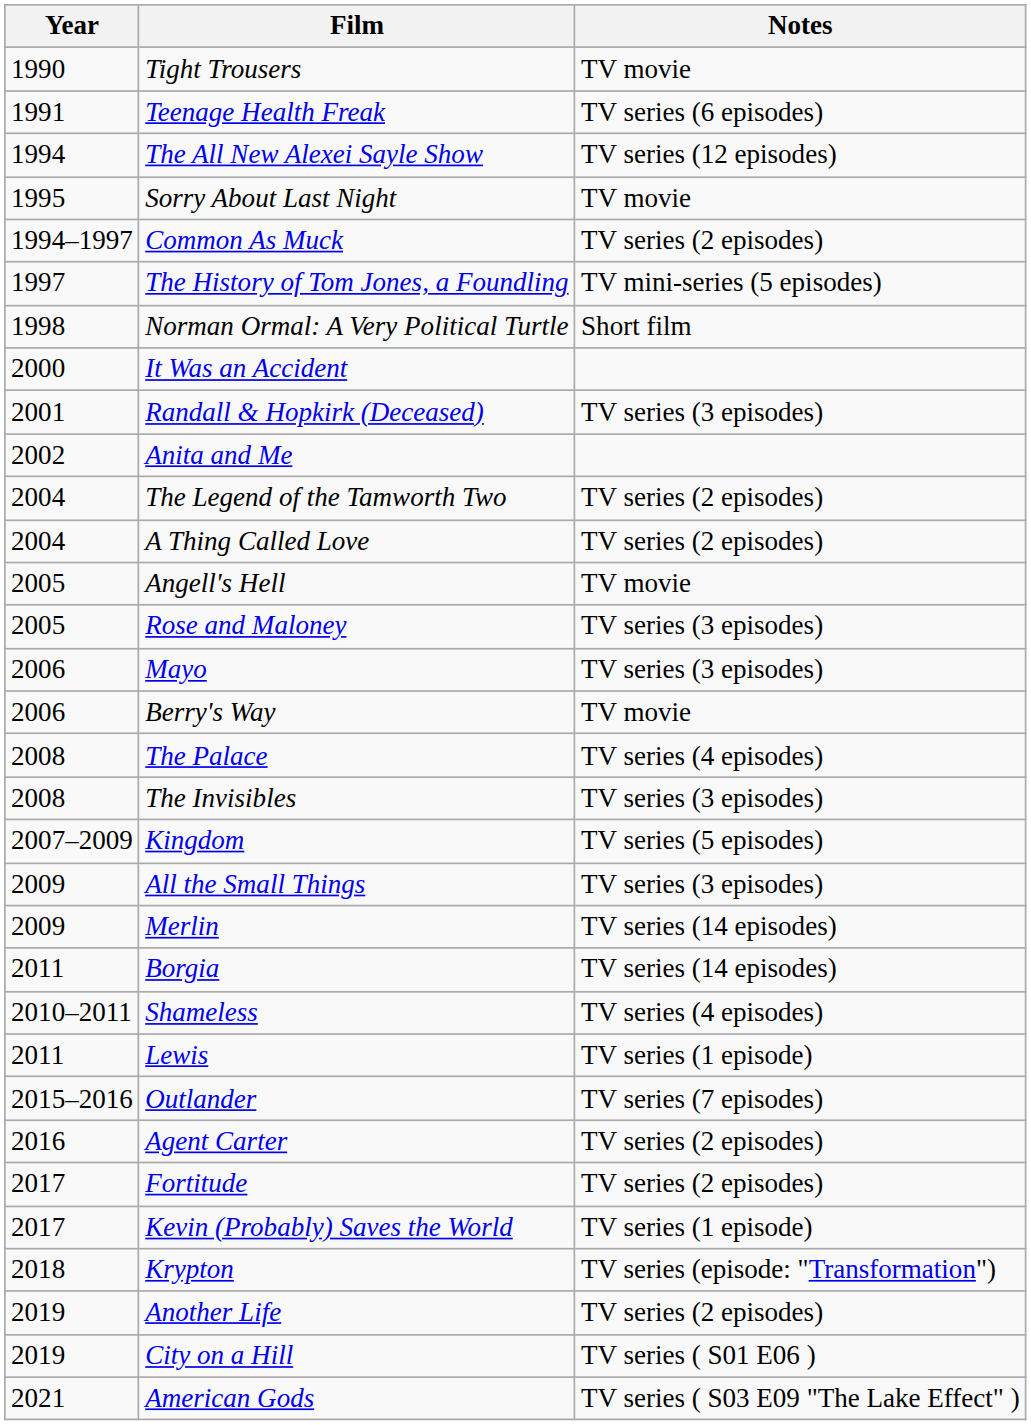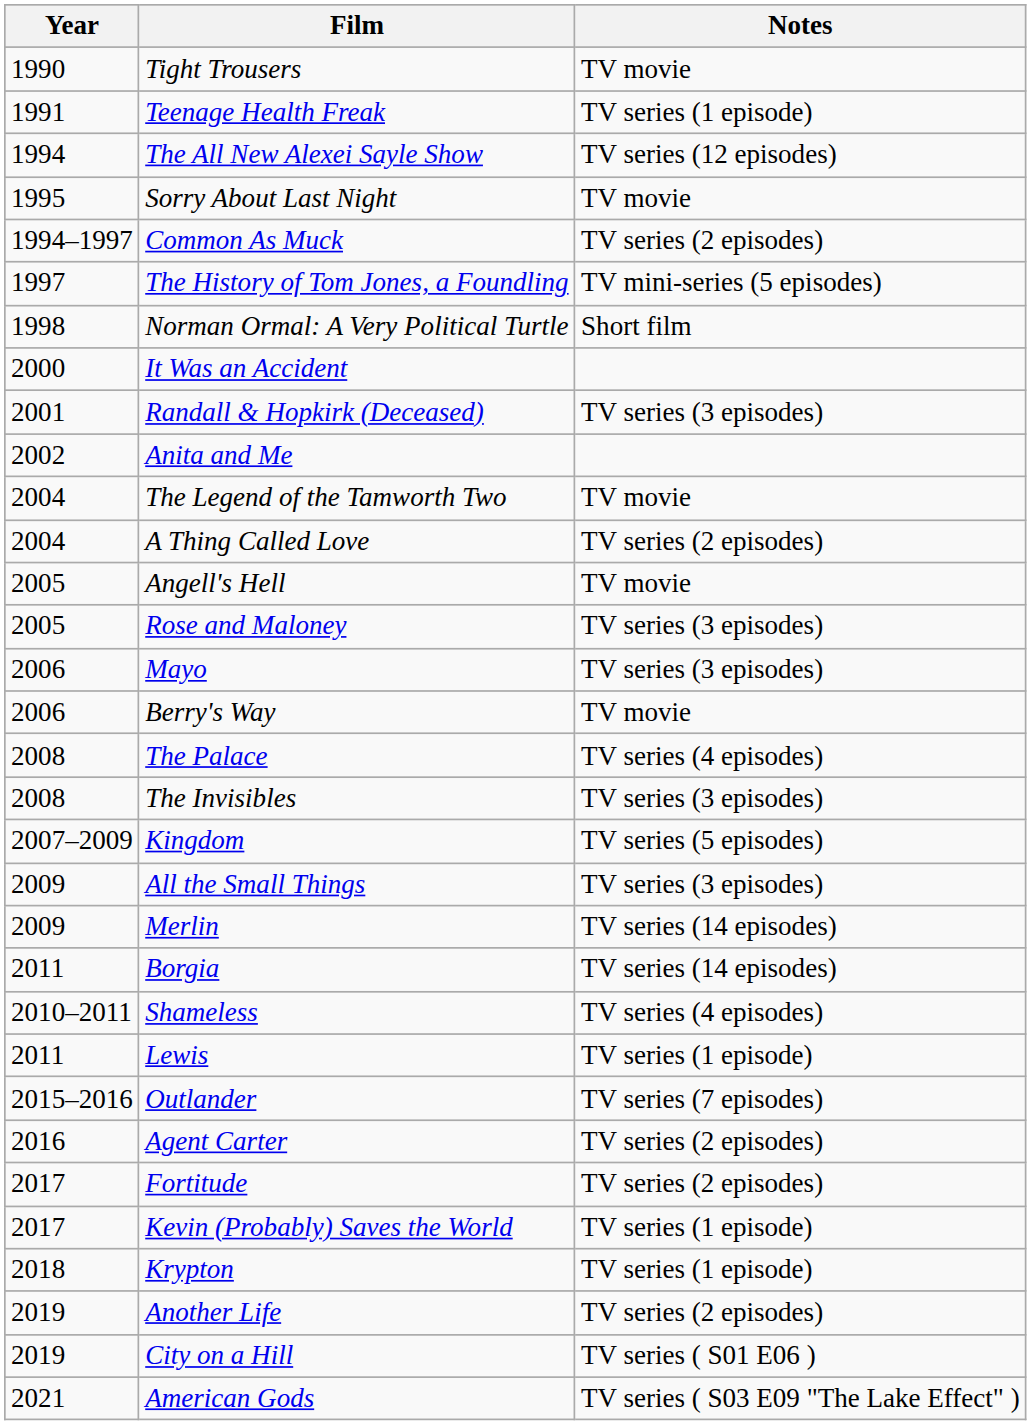Teenage Health Freak | Notes: TV series (6 episodes) -> TV series (1 episode)
The Legend of the Tamworth Two | Notes: TV series (2 episodes) -> TV movie
Krypton | Notes: TV series (episode: "Transformation") -> TV series (1 episode)
